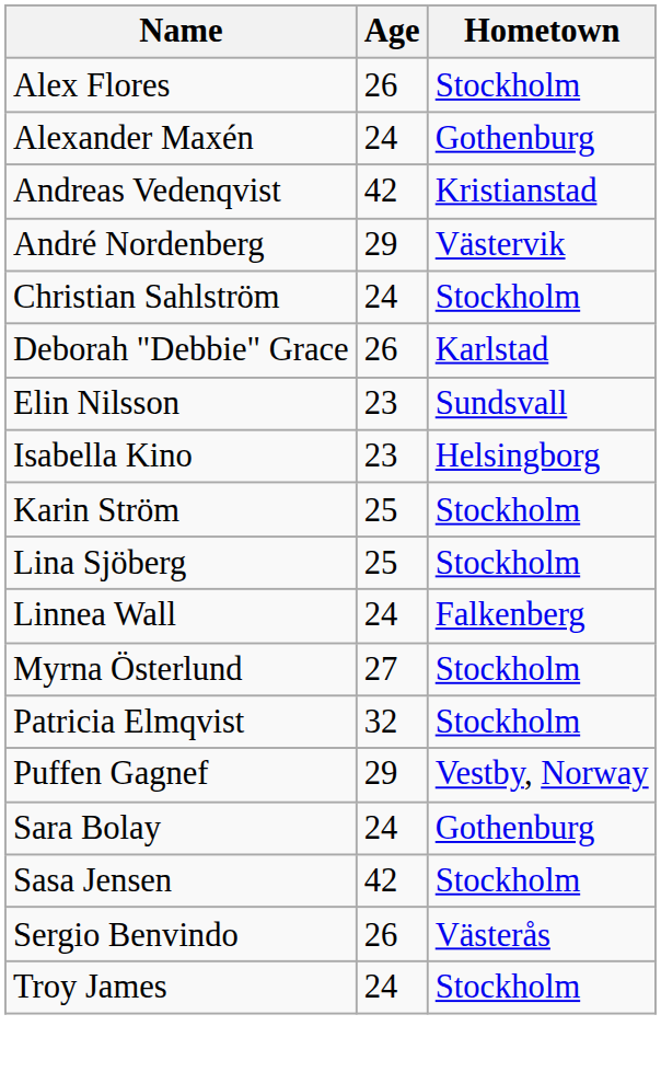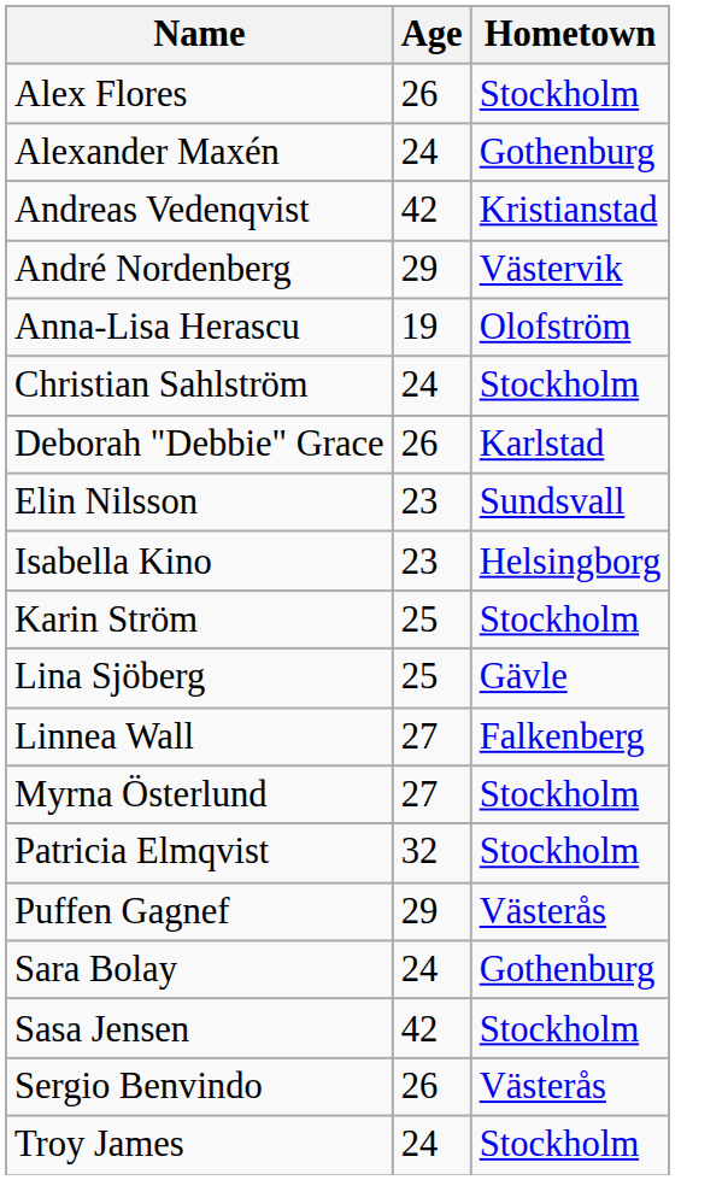+ row: Anna-Lisa Herascu | 19 | Olofström
Lina Sjöberg | Hometown: Stockholm -> Gävle
Linnea Wall | Age: 24 -> 27
Puffen Gagnef | Hometown: Vestby, Norway -> Västerås
